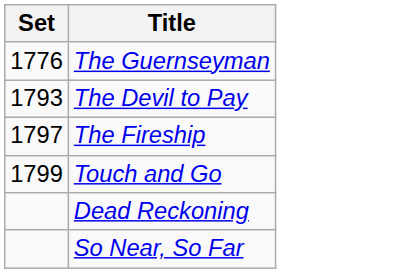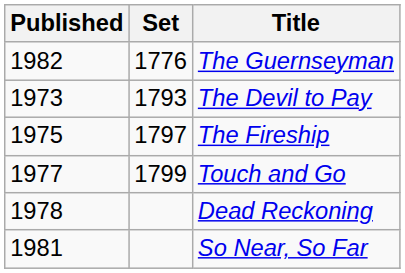+ column: Published | 1982 | 1973 | 1975 | 1977 | 1978 | 1981
